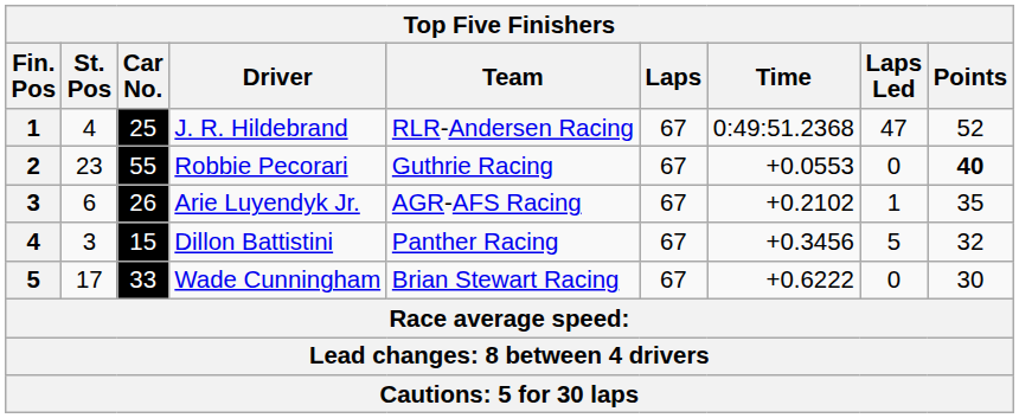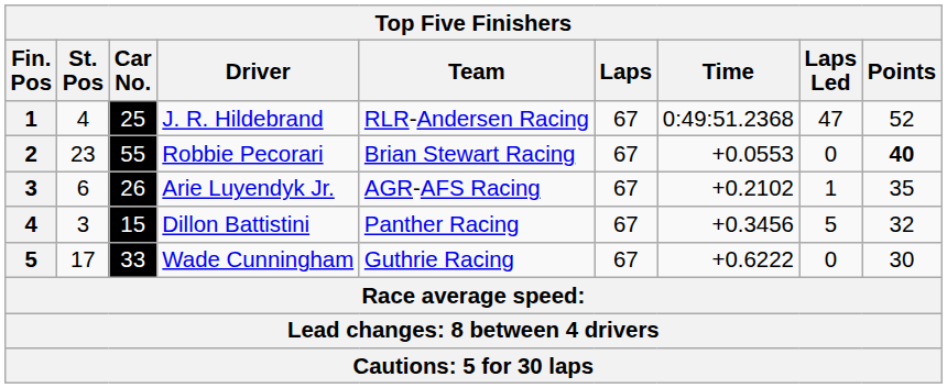Robbie Pecorari | Team: Guthrie Racing -> Brian Stewart Racing
Wade Cunningham | Team: Brian Stewart Racing -> Guthrie Racing
